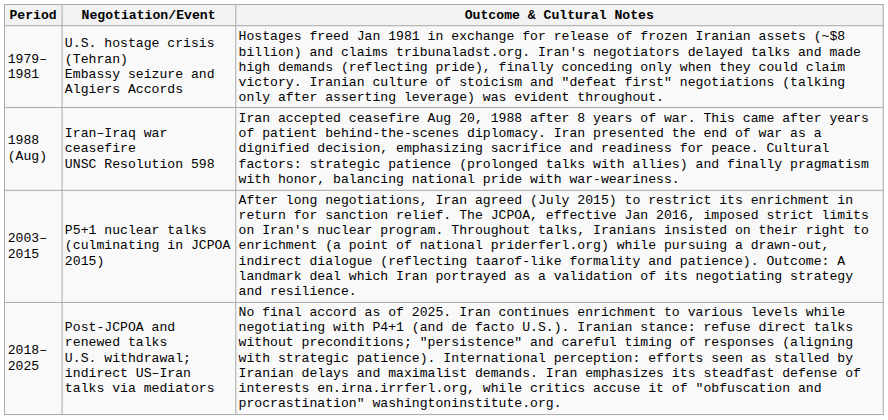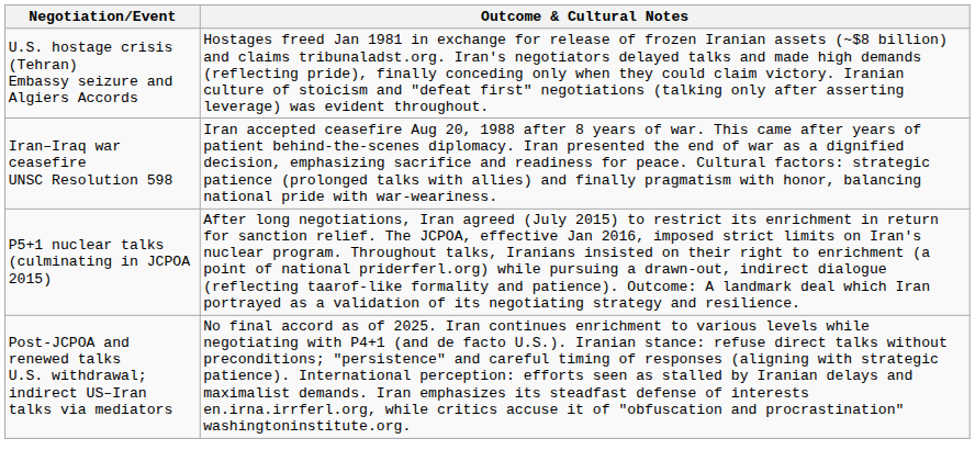- column: Period | 1979–1981 | 1988 (Aug) | 2003–2015 | 2018–2025
